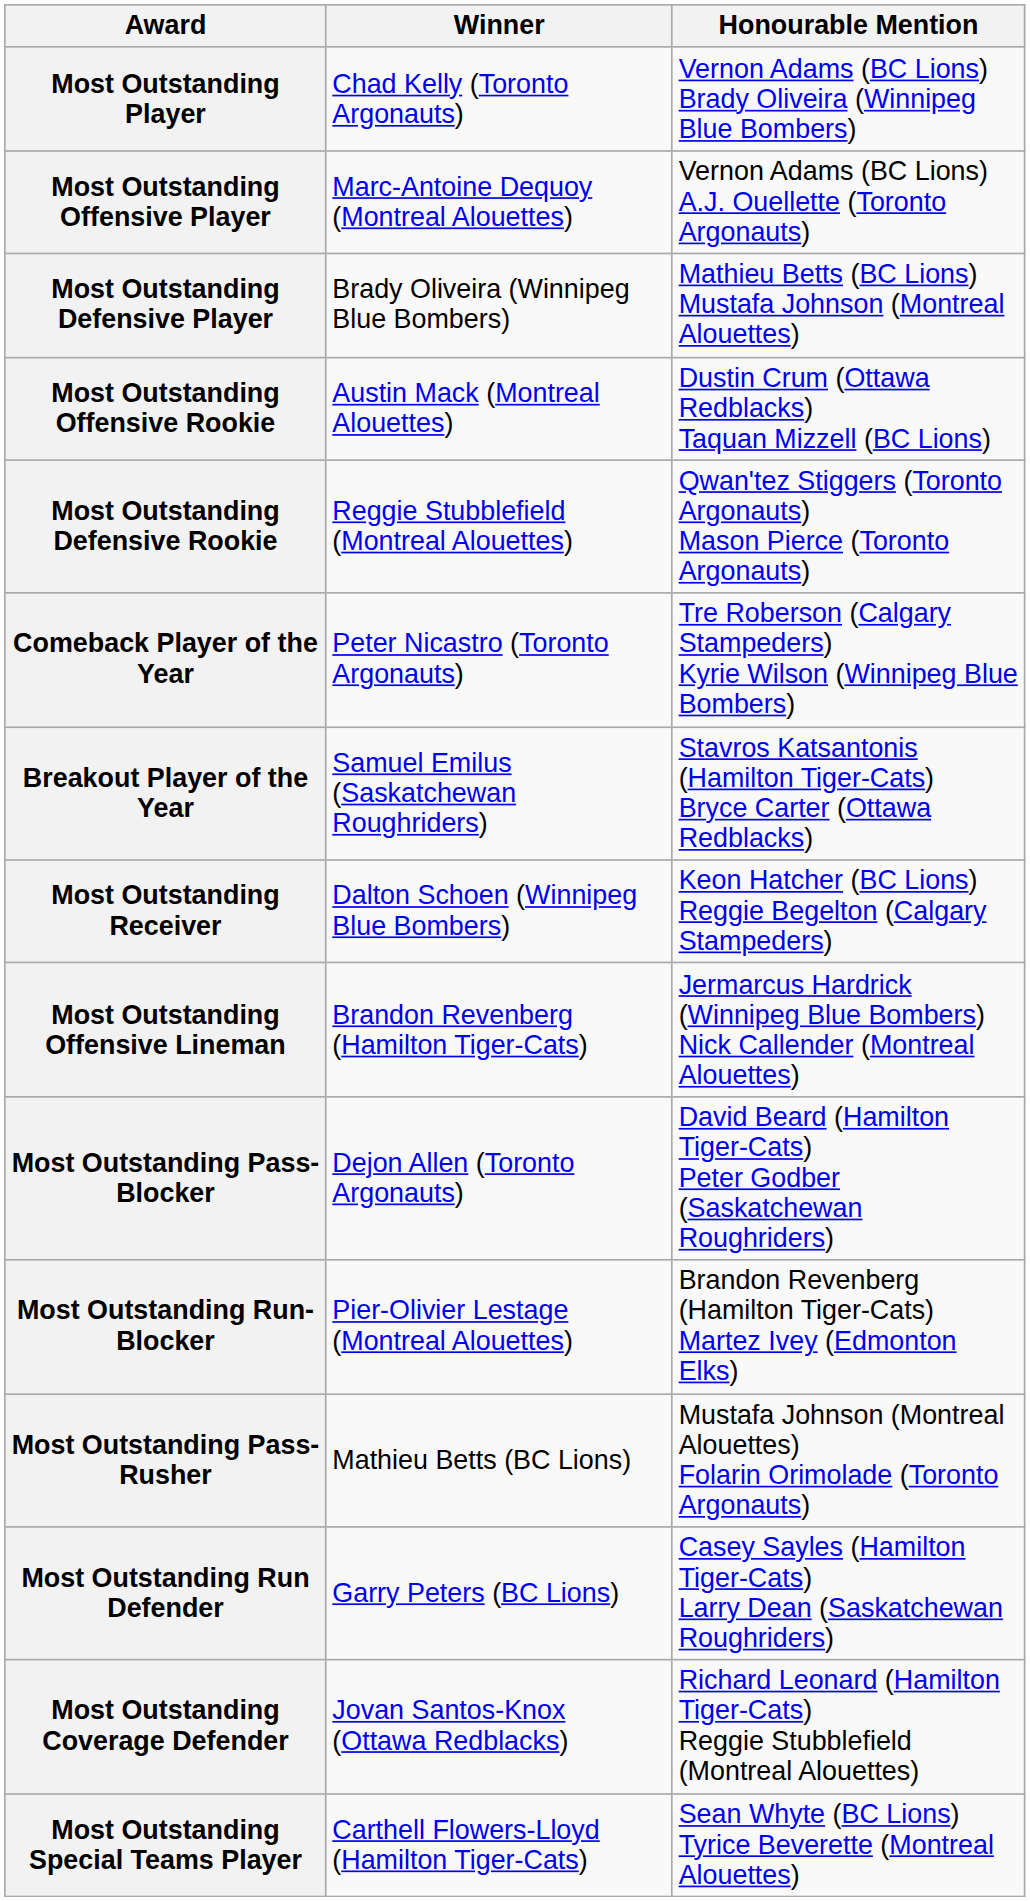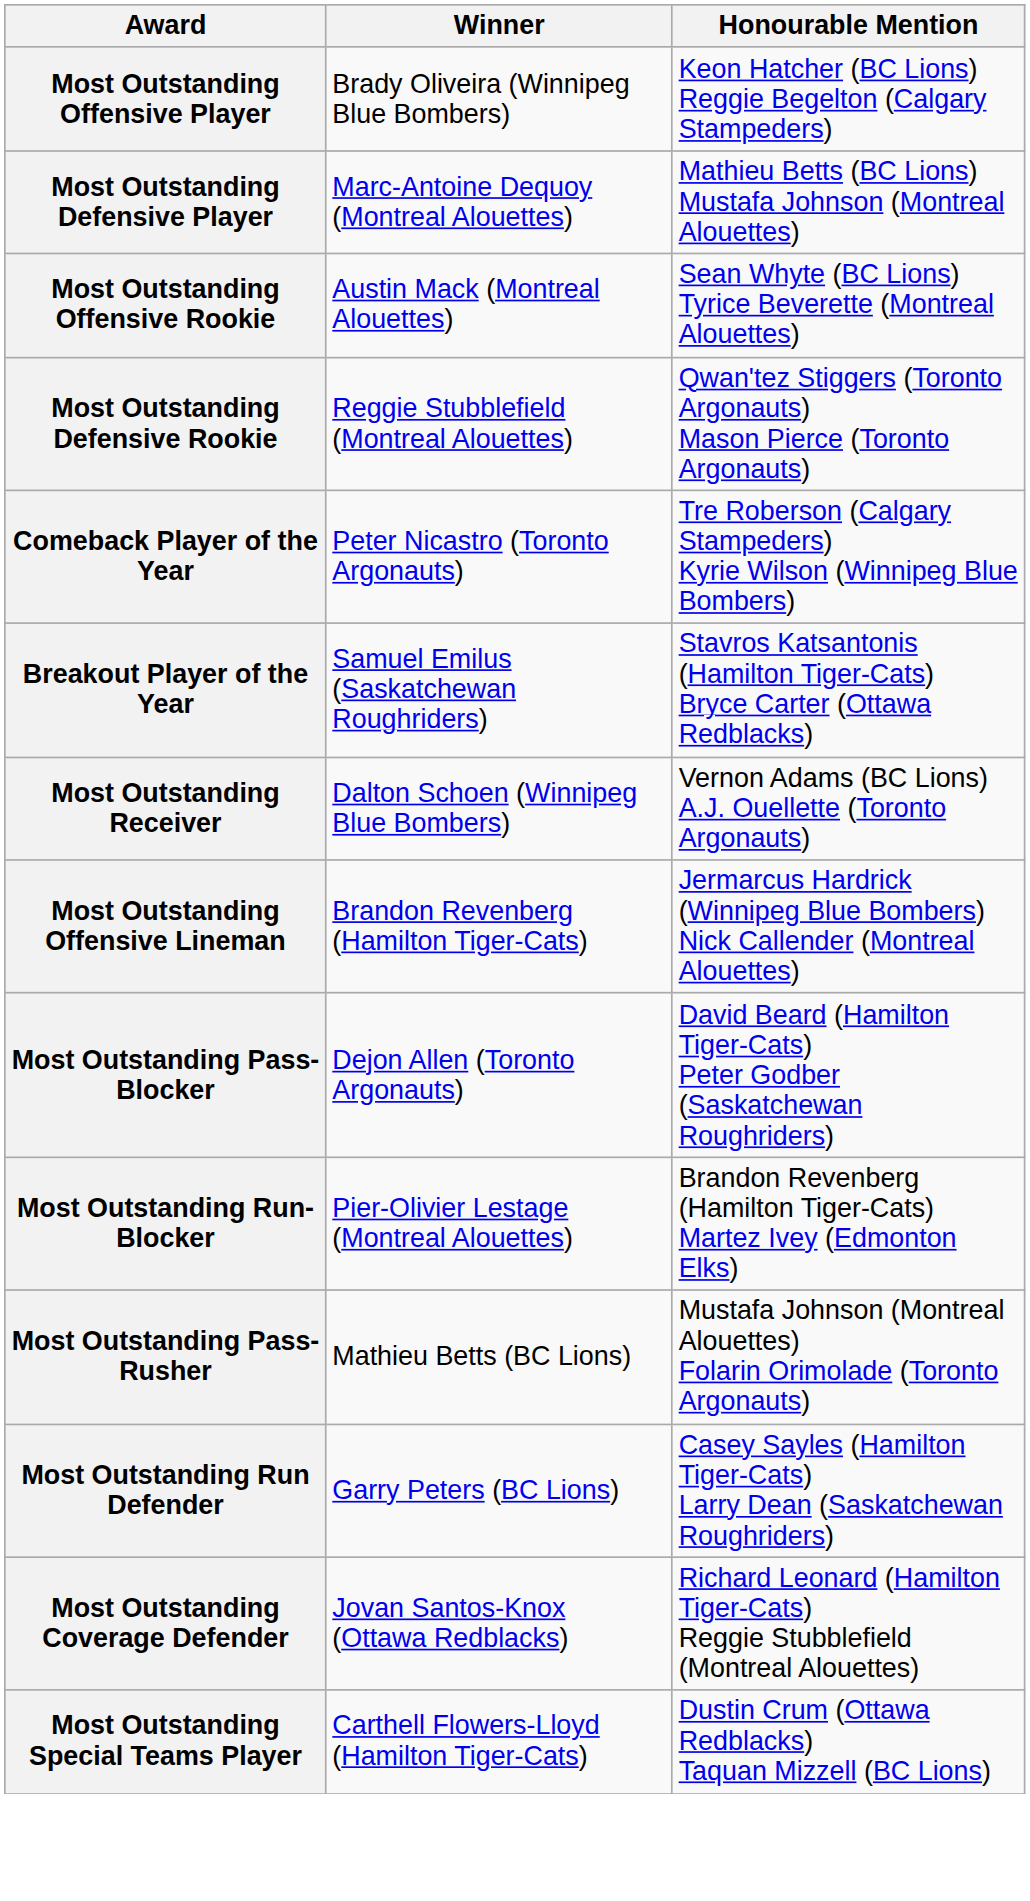- row: Most Outstanding Player | Chad Kelly (Toronto Argonauts) | Vernon Adams (BC Lions) Brady Oliveira (Winnipeg Blue Bombers)
Most Outstanding Offensive Player | Winner: Marc-Antoine Dequoy (Montreal Alouettes) -> Brady Oliveira (Winnipeg Blue Bombers)
Most Outstanding Offensive Player | Honourable Mention: Vernon Adams (BC Lions) A.J. Ouellette (Toronto Argonauts) -> Keon Hatcher (BC Lions) Reggie Begelton (Calgary Stampeders)
Most Outstanding Defensive Player | Winner: Brady Oliveira (Winnipeg Blue Bombers) -> Marc-Antoine Dequoy (Montreal Alouettes)
Most Outstanding Offensive Rookie | Honourable Mention: Dustin Crum (Ottawa Redblacks) Taquan Mizzell (BC Lions) -> Sean Whyte (BC Lions) Tyrice Beverette (Montreal Alouettes)
Most Outstanding Receiver | Honourable Mention: Keon Hatcher (BC Lions) Reggie Begelton (Calgary Stampeders) -> Vernon Adams (BC Lions) A.J. Ouellette (Toronto Argonauts)
Most Outstanding Special Teams Player | Honourable Mention: Sean Whyte (BC Lions) Tyrice Beverette (Montreal Alouettes) -> Dustin Crum (Ottawa Redblacks) Taquan Mizzell (BC Lions)
